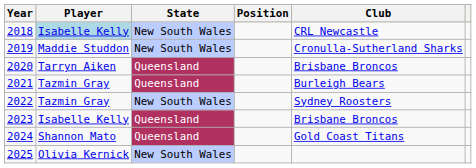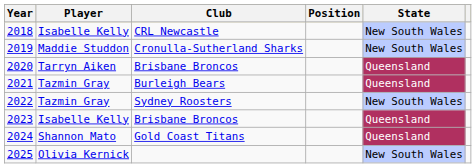columns swapped: State <-> Club
2018 | Player: lightblue background -> no background
